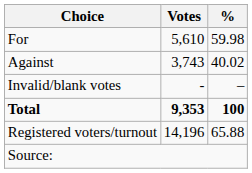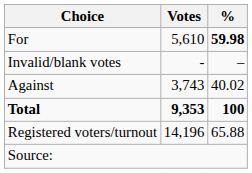For | %: normal -> bold
rows swapped: Against <-> Invalid/blank votes
